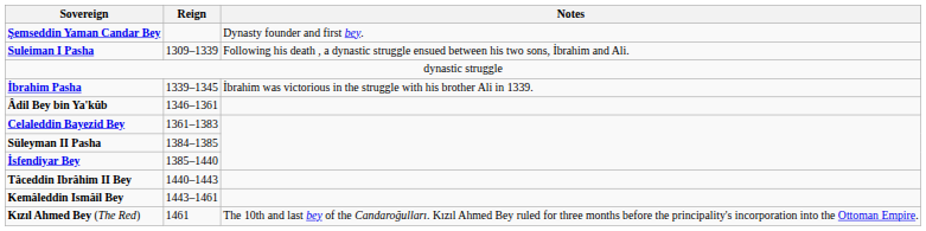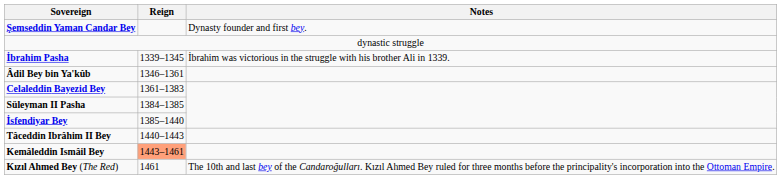- row: Suleiman I Pasha | 1309–1339 | Following his death , a dynastic struggle ensued between his two sons, İbrahim and Ali.
Kemâleddin Ismâil Bey | Reign: no background -> lightsalmon background
